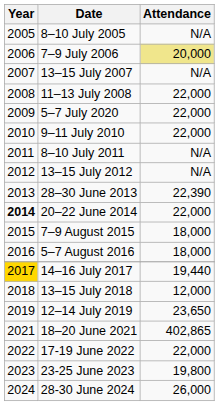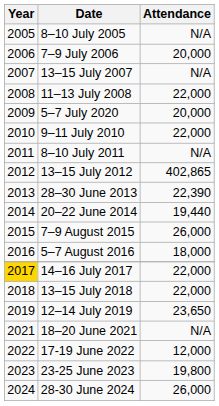7–9 July 2006 | Attendance: khaki background -> no background
5–7 July 2020 | Attendance: 22,000 -> 20,000
13–15 July 2012 | Attendance: N/A -> 402,865
20–22 June 2014 | Year: bold -> normal
20–22 June 2014 | Attendance: 22,000 -> 19,440
7–9 August 2015 | Attendance: 18,000 -> 26,000
14–16 July 2017 | Attendance: 19,440 -> 22,000
13–15 July 2018 | Attendance: 12,000 -> 22,000
18–20 June 2021 | Attendance: 402,865 -> N/A
17-19 June 2022 | Attendance: 22,000 -> 12,000
